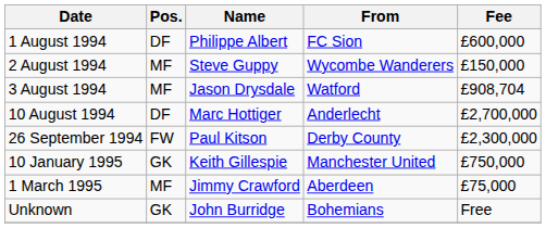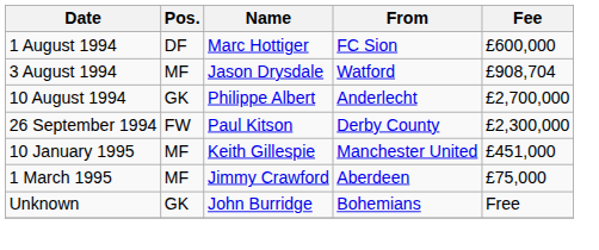1 August 1994 | Name: Philippe Albert -> Marc Hottiger
- row: 2 August 1994 | MF | Steve Guppy | Wycombe Wanderers | £150,000
10 August 1994 | Pos.: DF -> GK
10 August 1994 | Name: Marc Hottiger -> Philippe Albert
10 January 1995 | Pos.: GK -> MF
10 January 1995 | Fee: £750,000 -> £451,000
